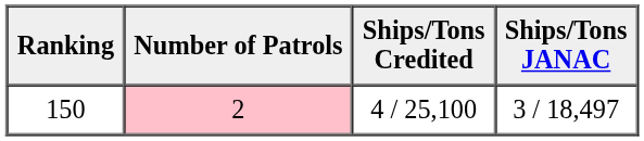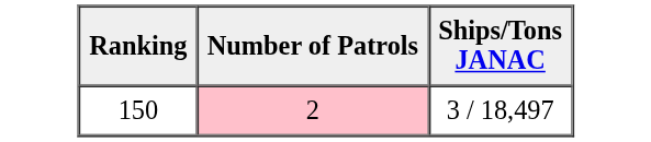- column: Ships/Tons Credited | 4 / 25,100
